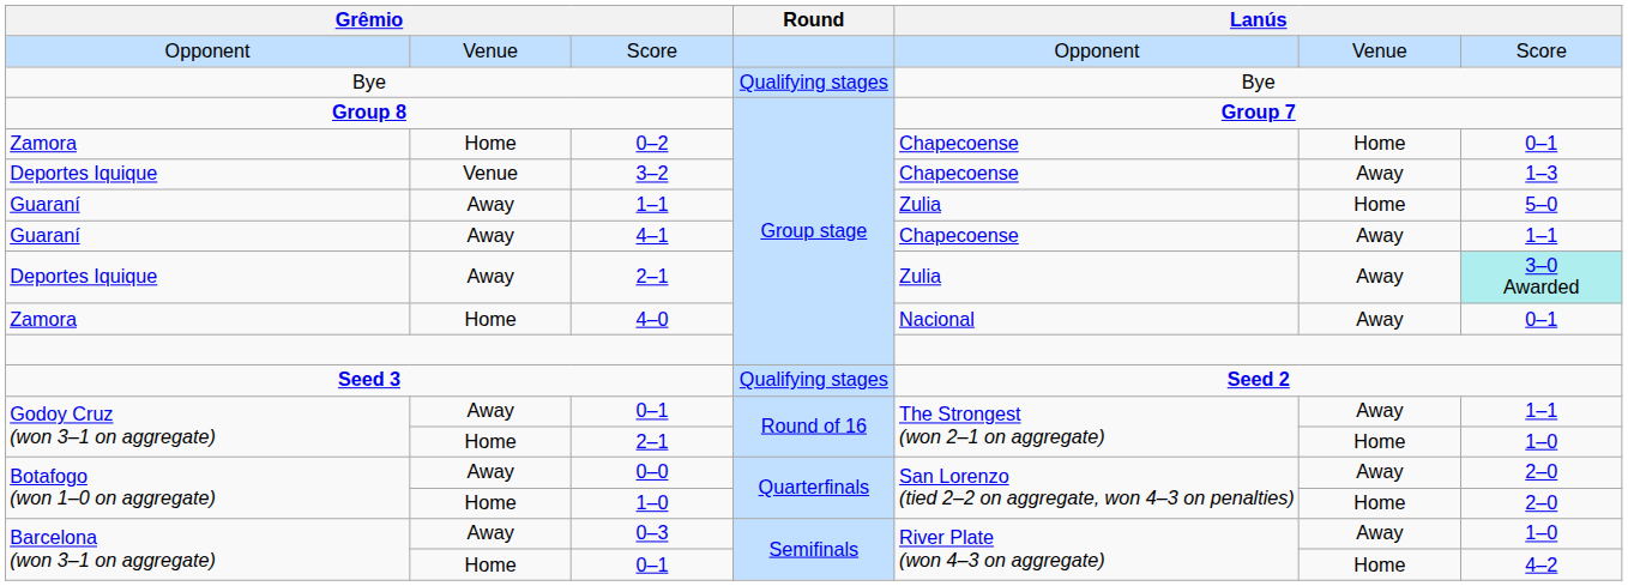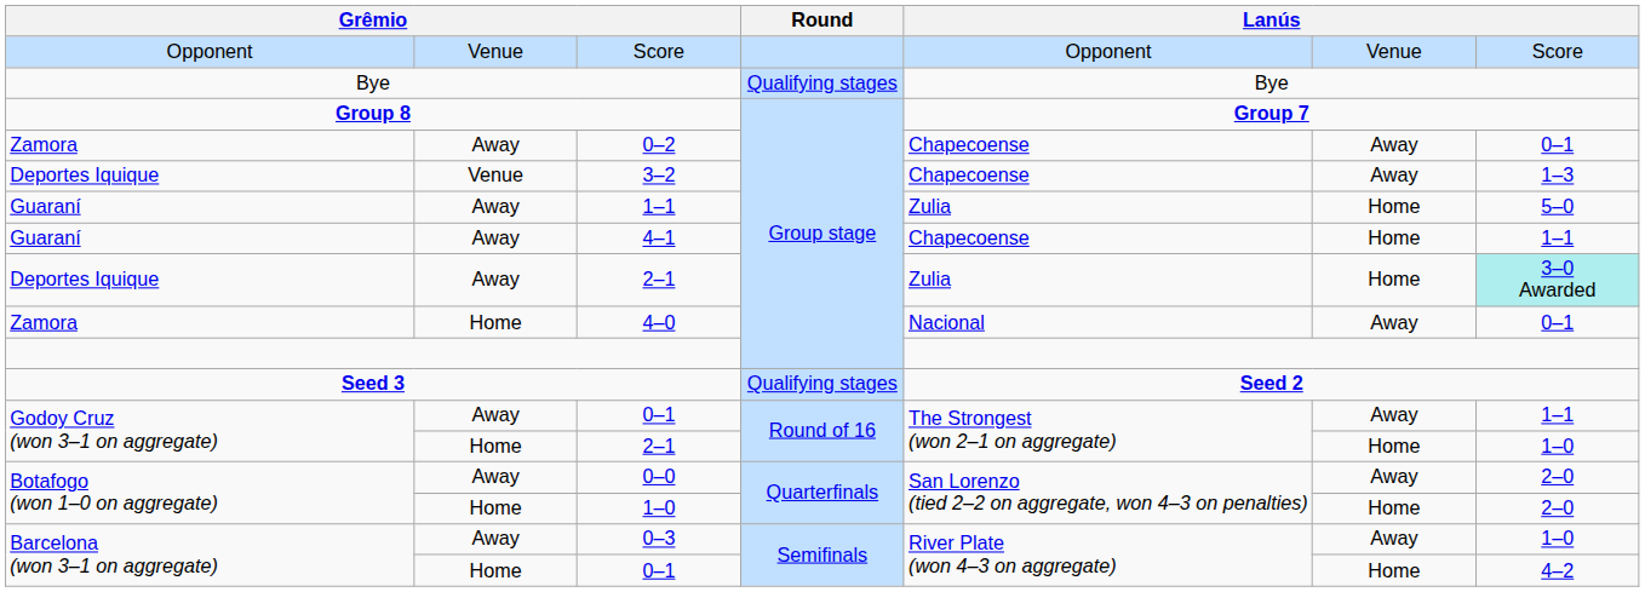0–2 | column 2: Home -> Away
0–2 | column 6: Home -> Away
4–1 | column 6: Away -> Home
Deportes Iquique / 2–1 | column 6: Away -> Home
